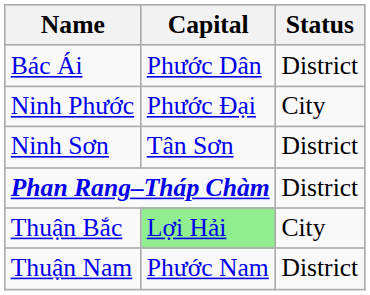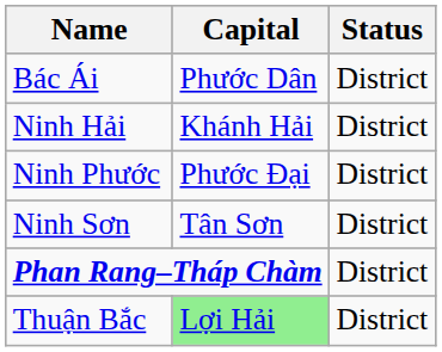+ row: Ninh Hải | Khánh Hải | District
Ninh Phước | Status: City -> District
Thuận Bắc | Status: City -> District
- row: Thuận Nam | Phước Nam | District
